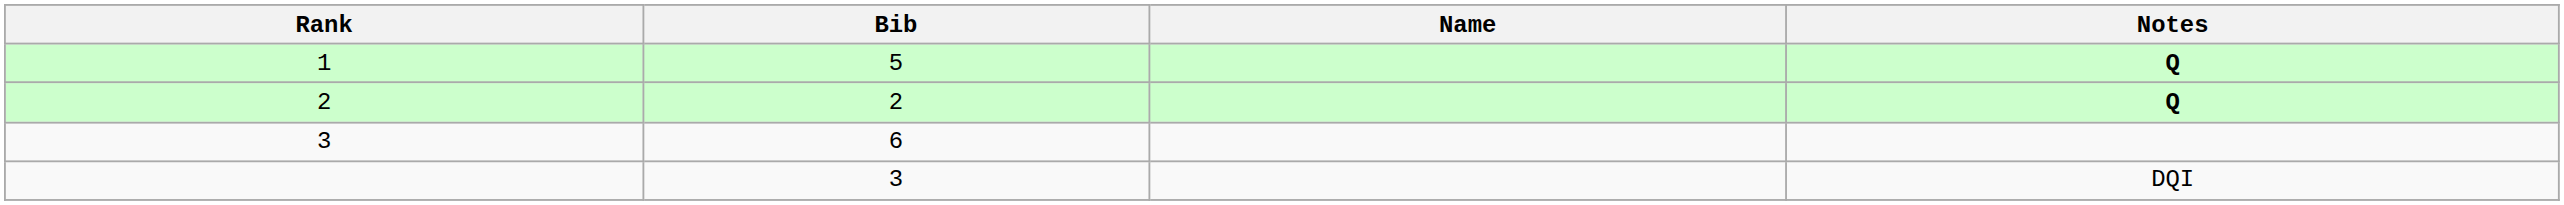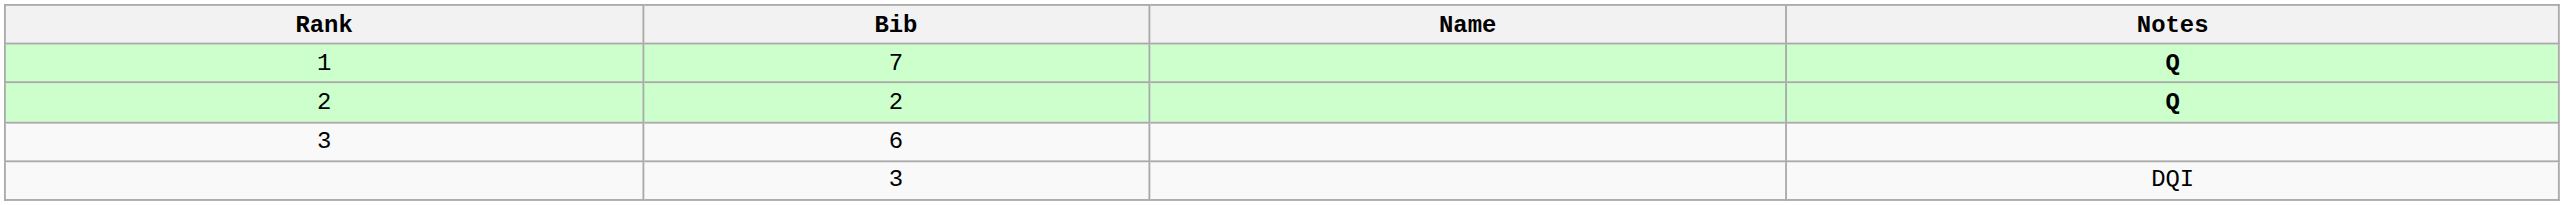1 | Bib: 5 -> 7
